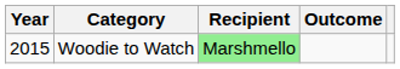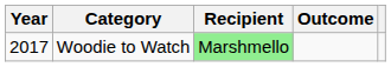Woodie to Watch | Year: 2015 -> 2017
